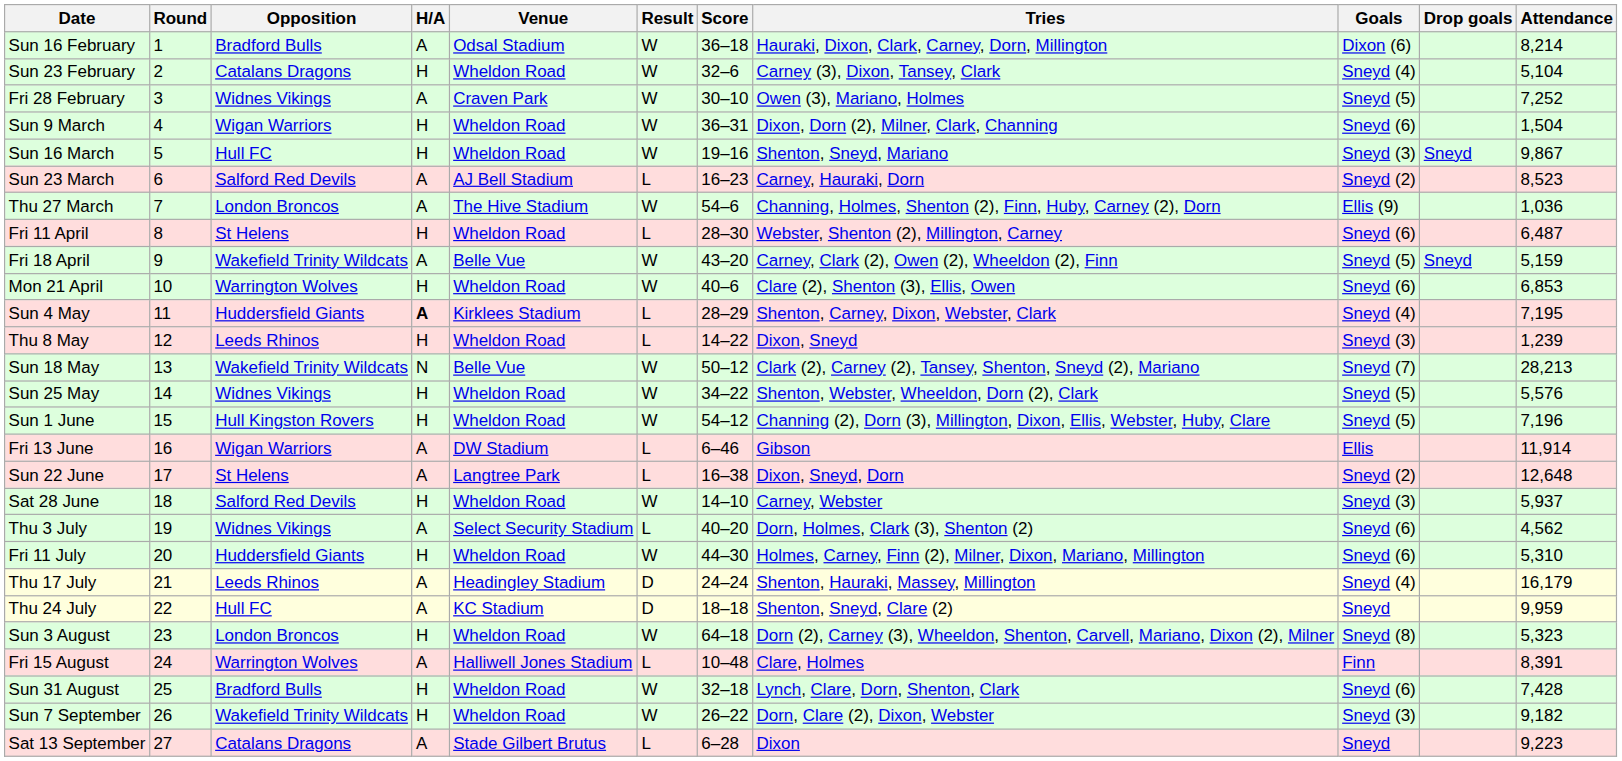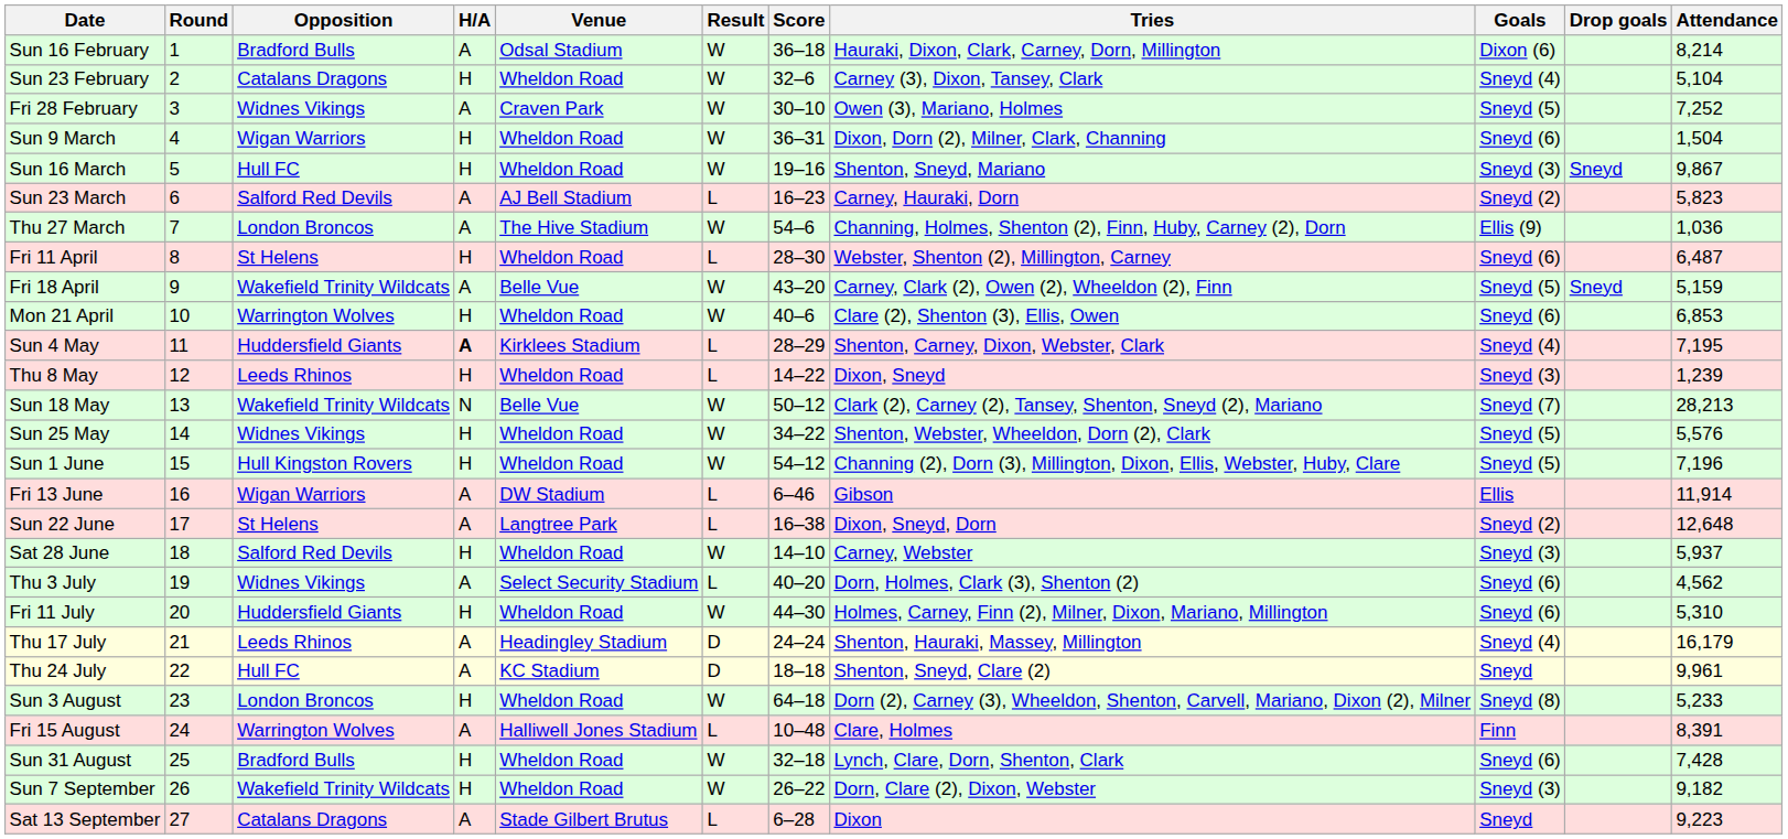Sun 23 March | Attendance: 8,523 -> 5,823
Thu 24 July | Attendance: 9,959 -> 9,961
Sun 3 August | Attendance: 5,323 -> 5,233
